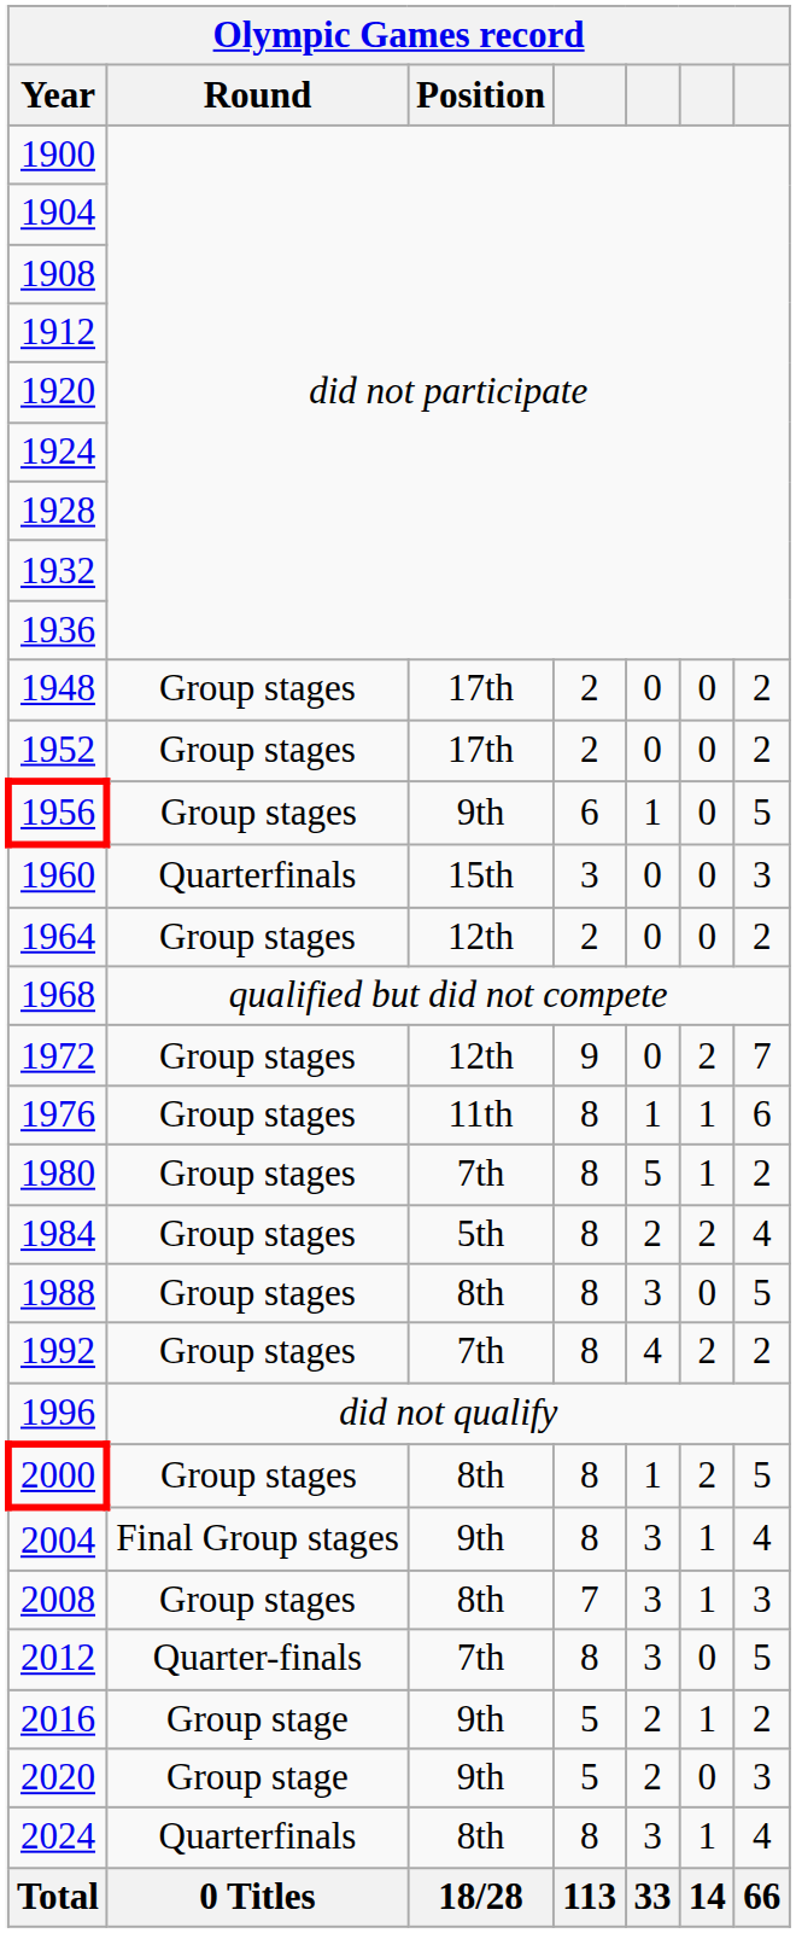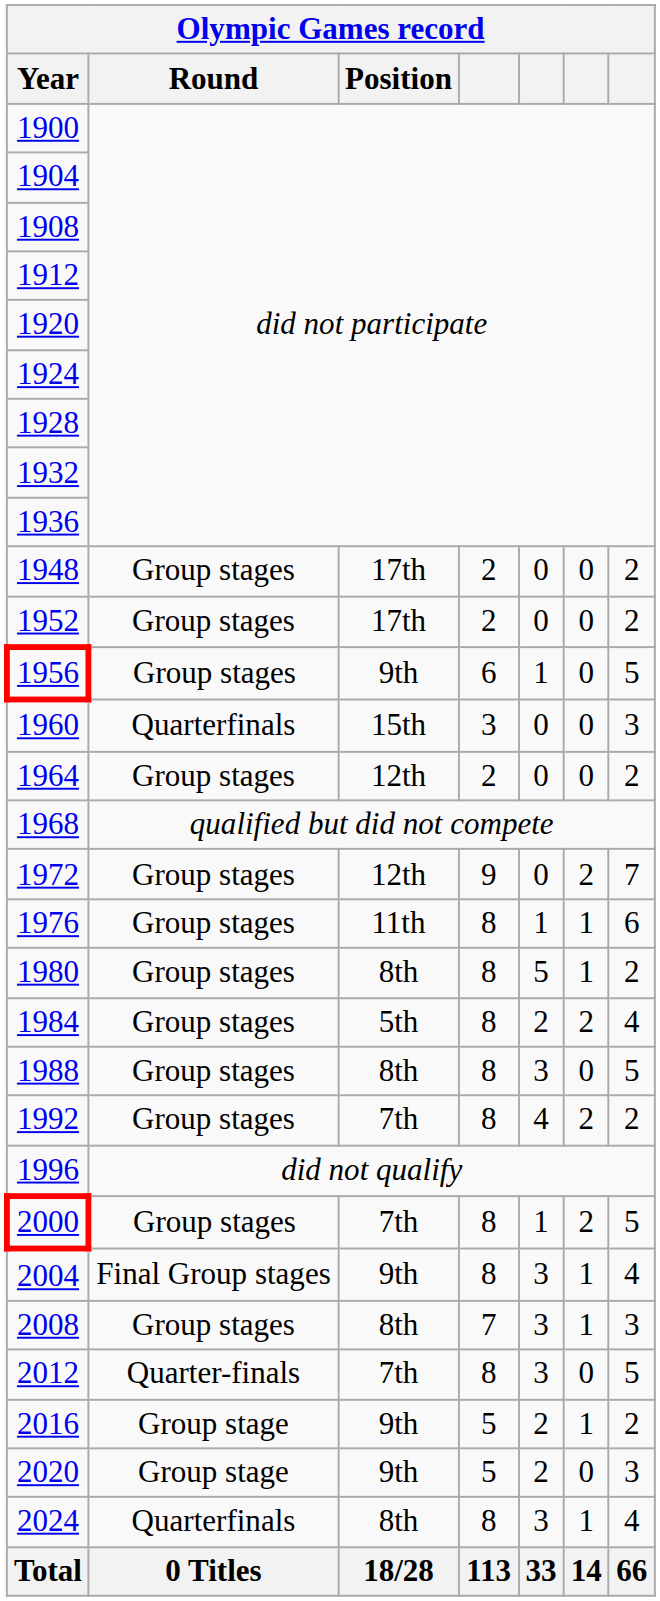1980 | Position: 7th -> 8th
2000 | Position: 8th -> 7th
